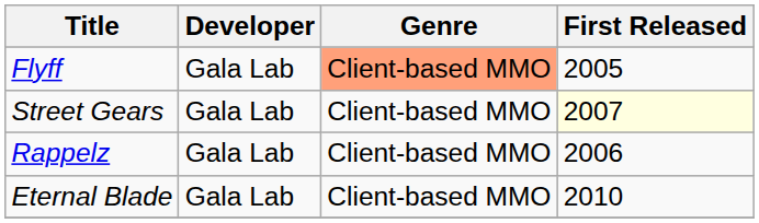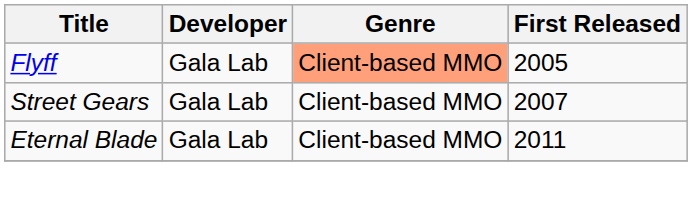Street Gears | First Released: lightyellow background -> no background
- row: Rappelz | Gala Lab | Client-based MMO | 2006
Eternal Blade | First Released: 2010 -> 2011
